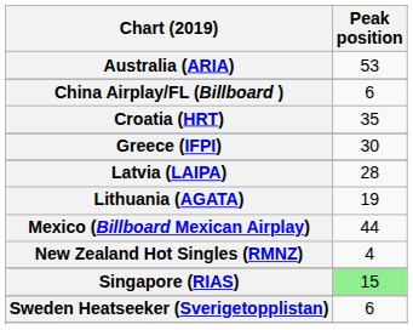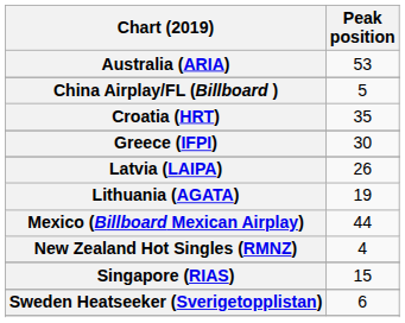China Airplay/FL (Billboard ) | Peak position: 6 -> 5
Latvia (LAIPA) | Peak position: 28 -> 26
Singapore (RIAS) | Peak position: lightgreen background -> no background
